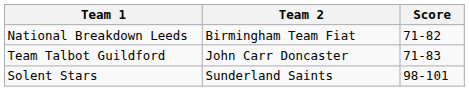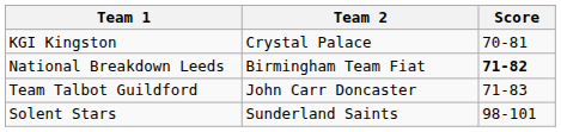+ row: KGI Kingston | Crystal Palace | 70-81
National Breakdown Leeds | Score: normal -> bold
